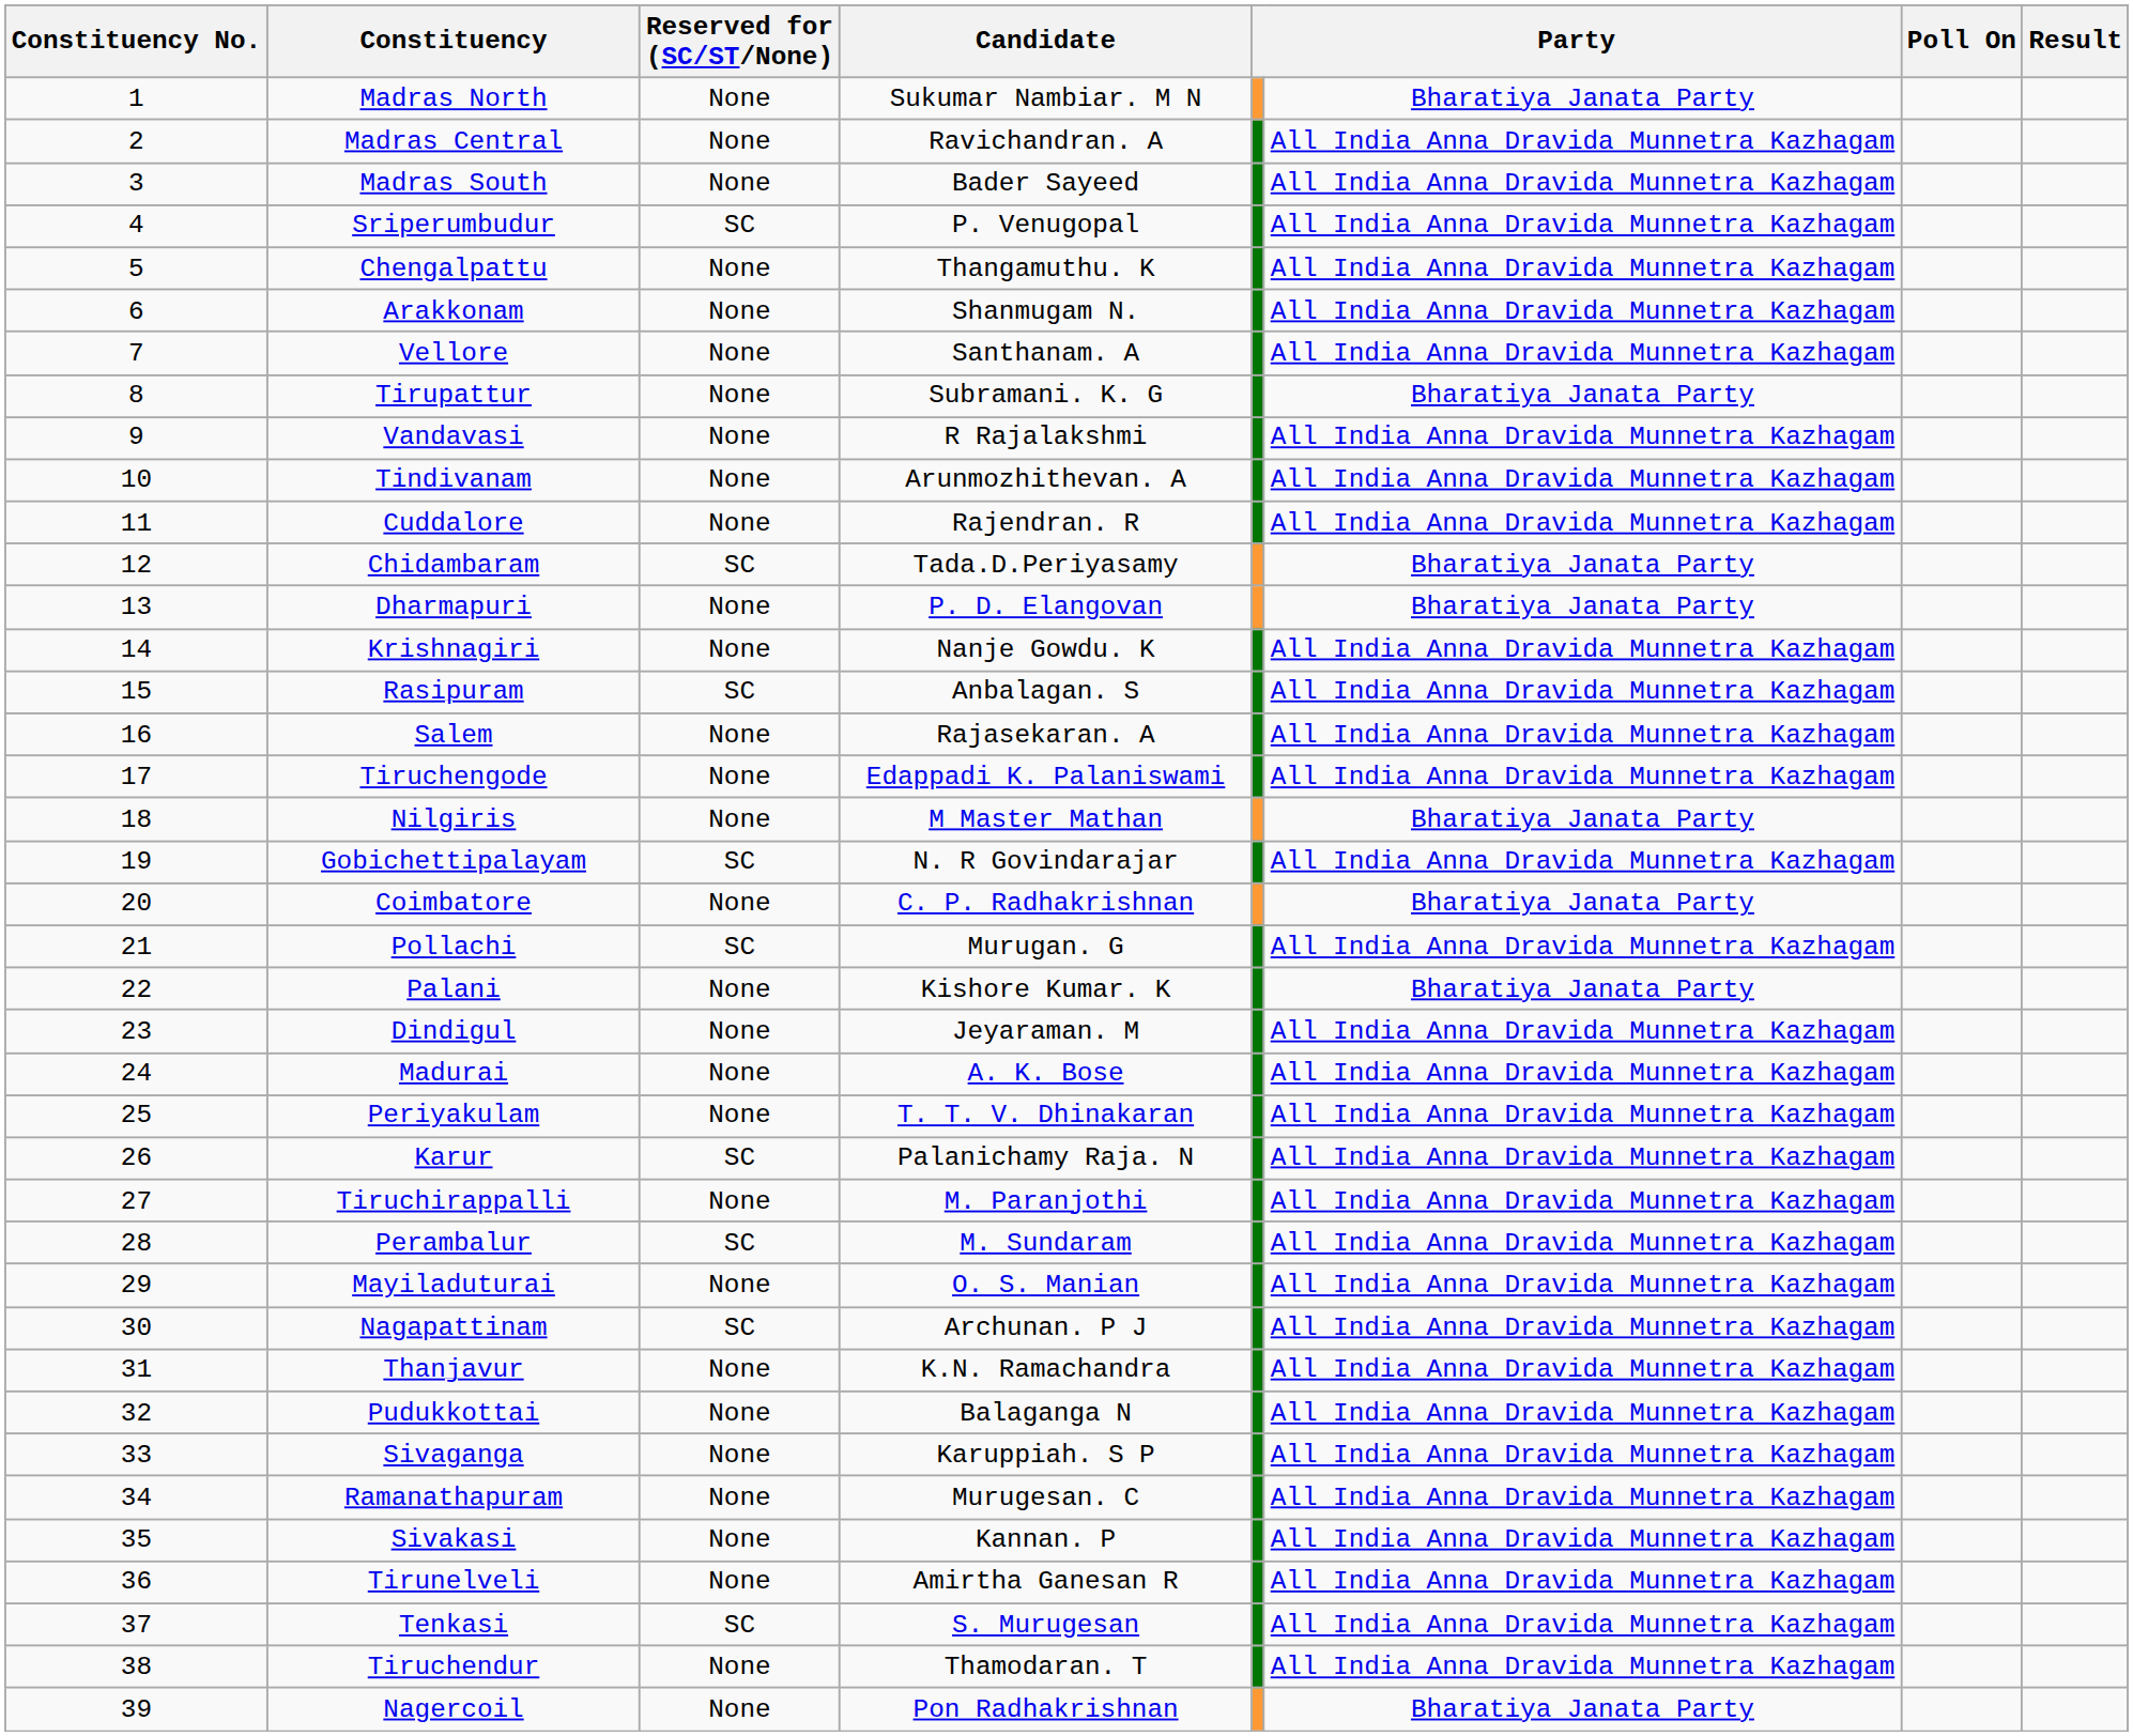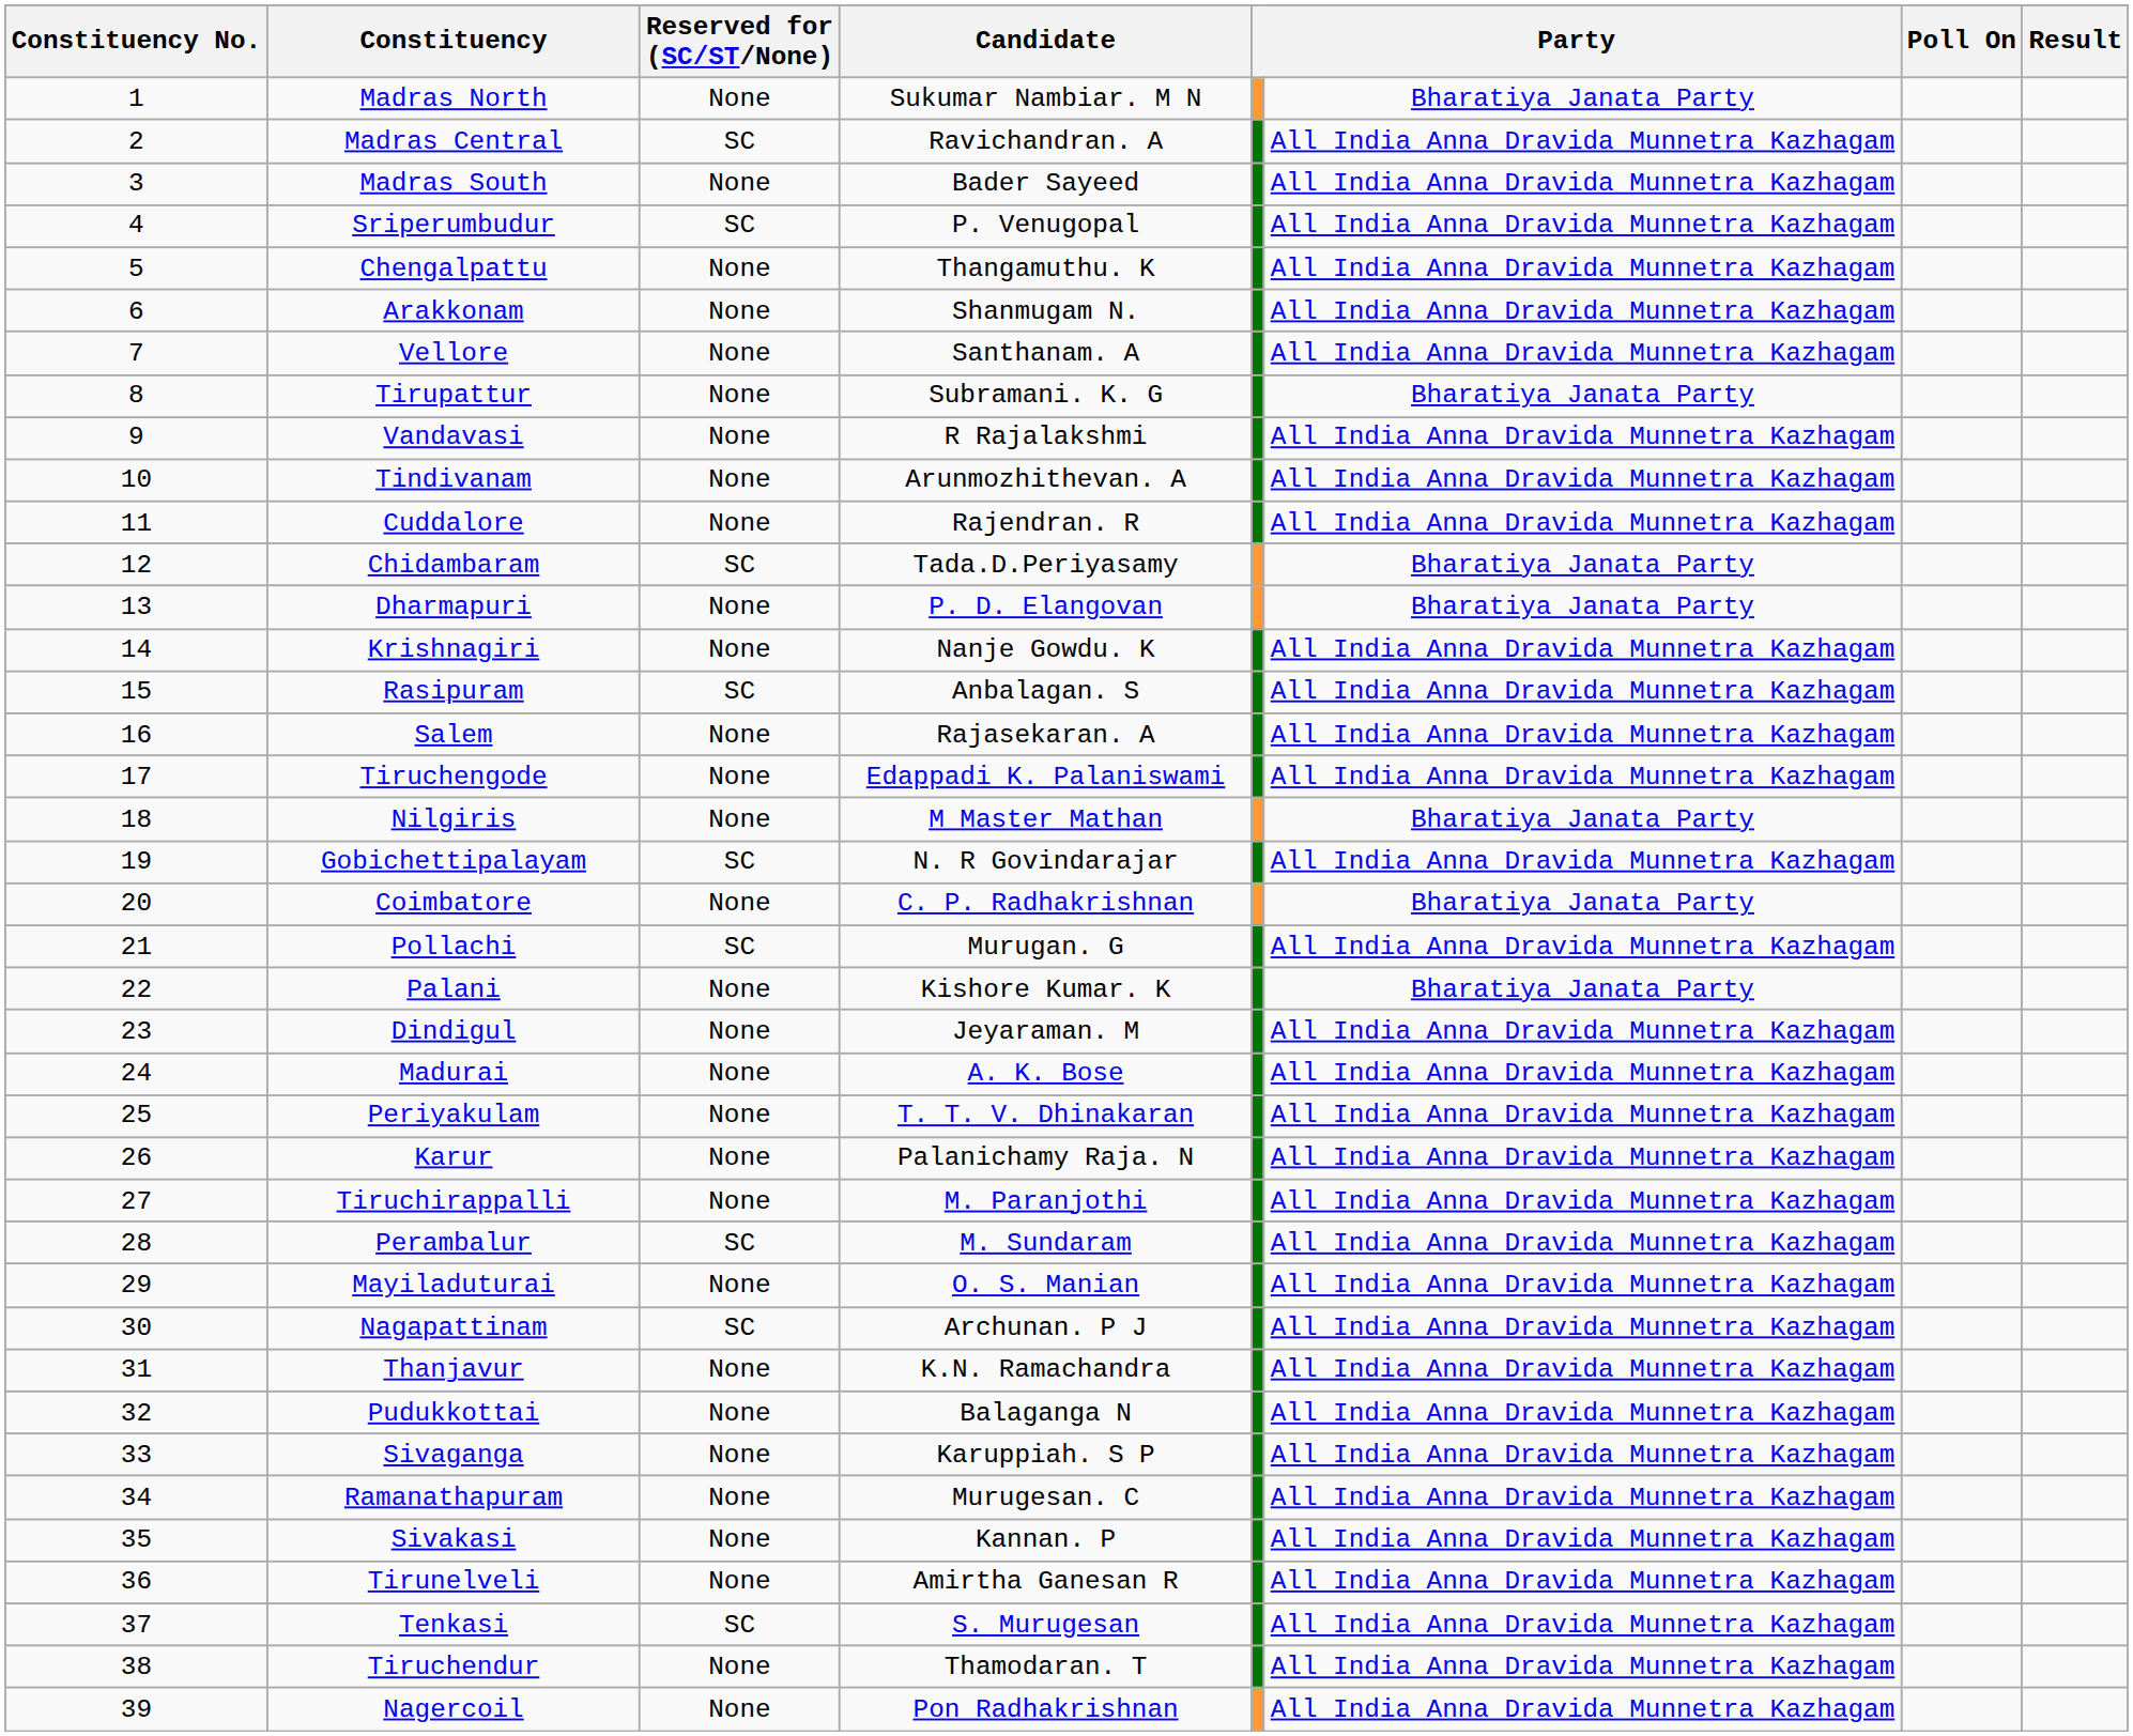Madras Central | Reserved for (SC/ST/None): None -> SC
Karur | Reserved for (SC/ST/None): SC -> None
Nagercoil | column 6: Bharatiya Janata Party -> All India Anna Dravida Munnetra Kazhagam
